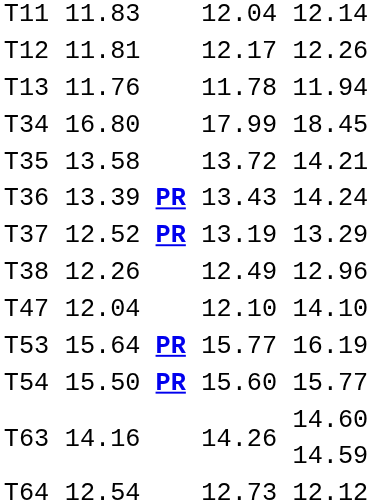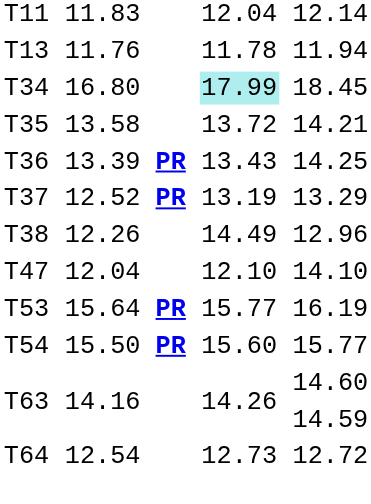- row: T12 | 11.81 | 12.17 | 12.26
T34 | column 5: no background -> paleturquoise background
T36 | column 7: 14.24 -> 14.25
T38 | column 5: 12.49 -> 14.49
T64 | column 7: 12.12 -> 12.72
